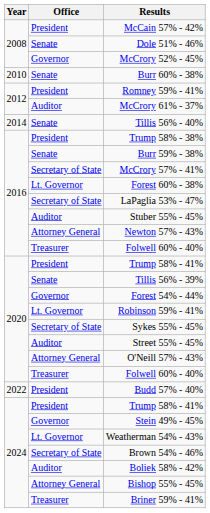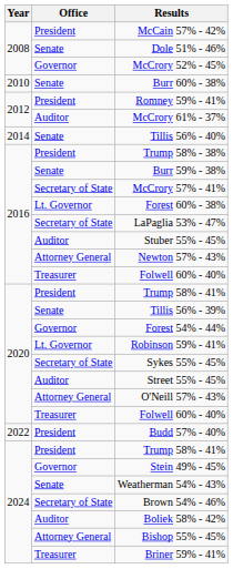Weatherman 54% - 43% | Office: Lt. Governor -> Senate
